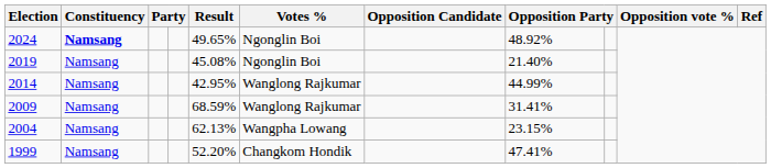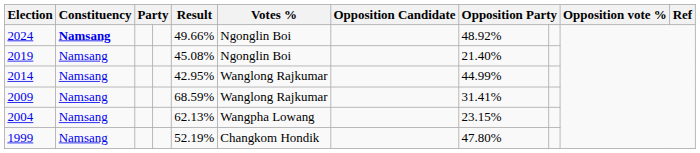2024 | Result: 49.65% -> 49.66%
1999 | Result: 52.20% -> 52.19%
1999 | column 8: 47.41% -> 47.80%
